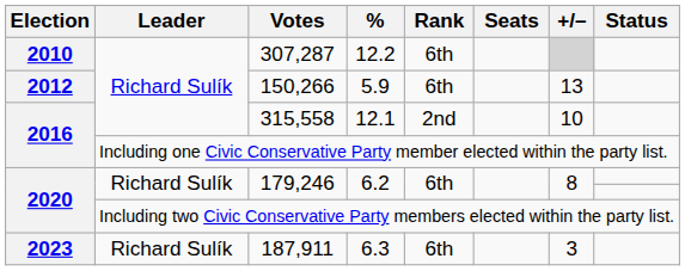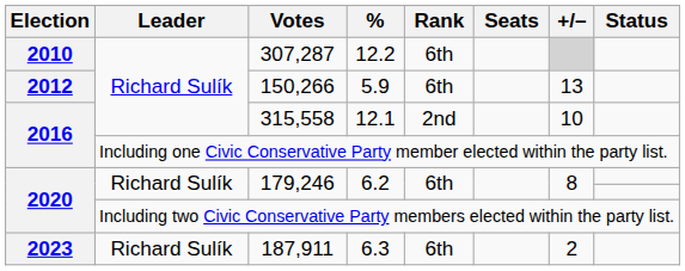187,911 | +/–: 3 -> 2
